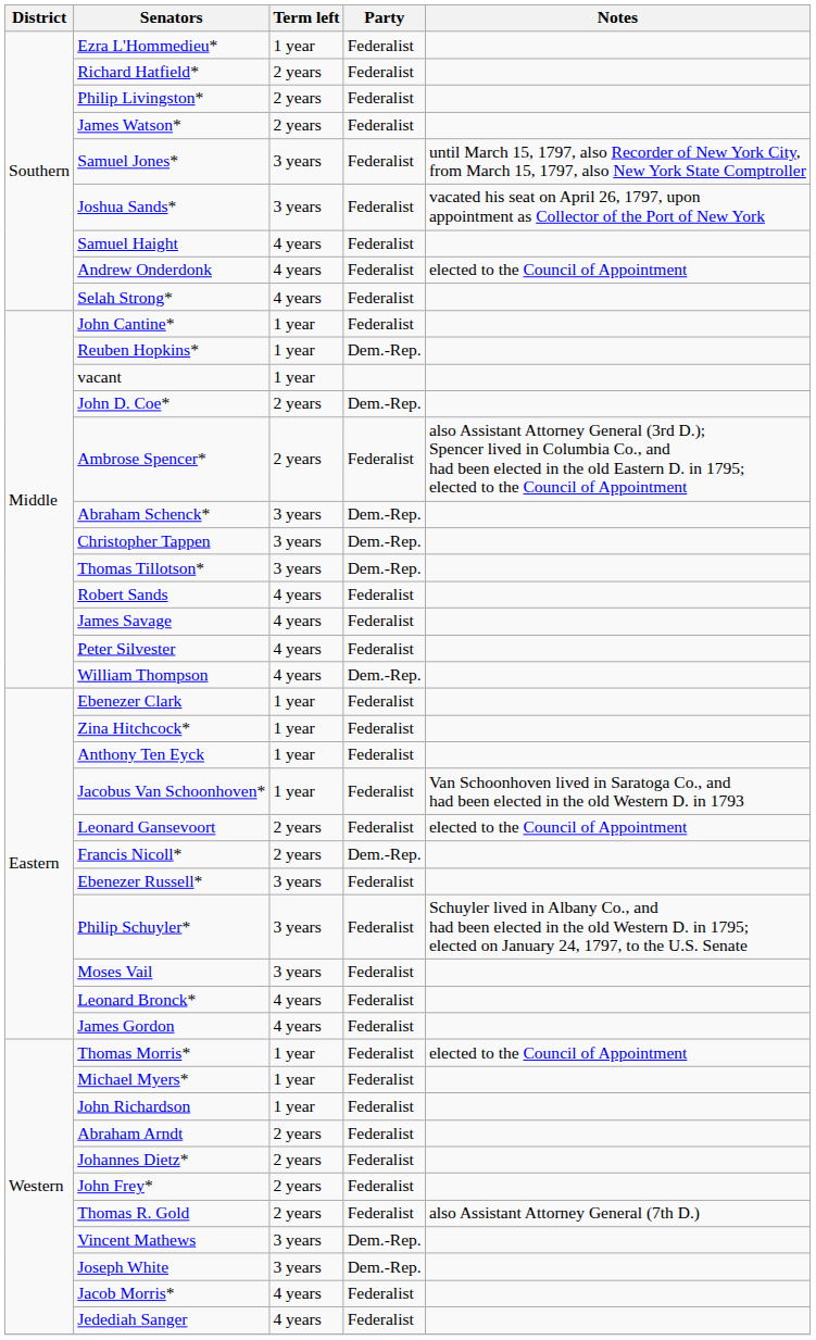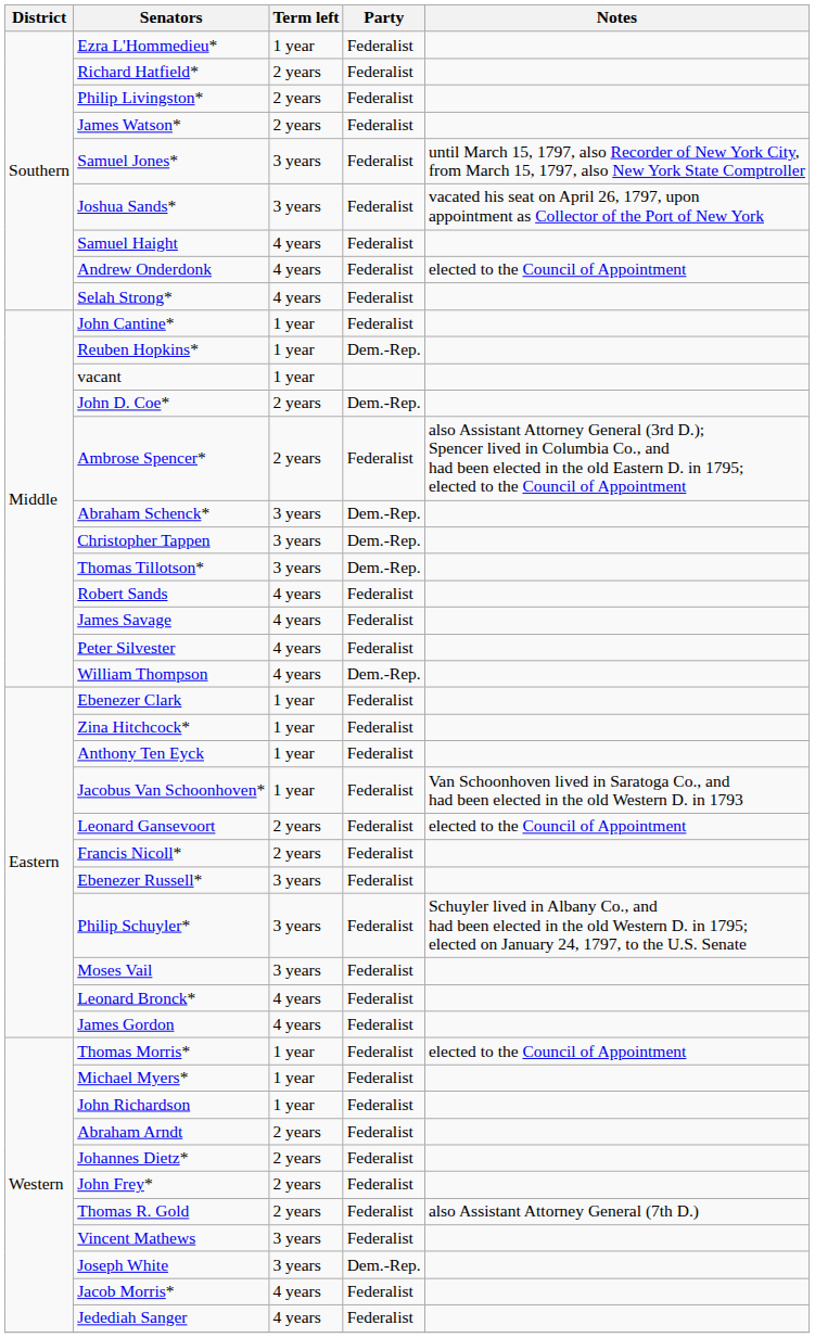Francis Nicoll* | Party: Dem.-Rep. -> Federalist
Vincent Mathews | Party: Dem.-Rep. -> Federalist
